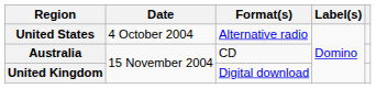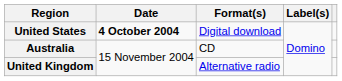United States | Date: normal -> bold
United States | Format(s): Alternative radio -> Digital download
United Kingdom | Format(s): Digital download -> Alternative radio
